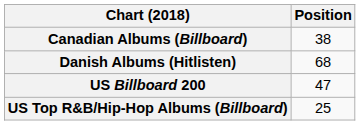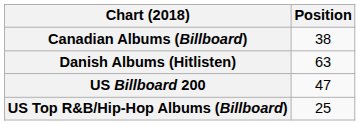Danish Albums (Hitlisten) | Position: 68 -> 63
